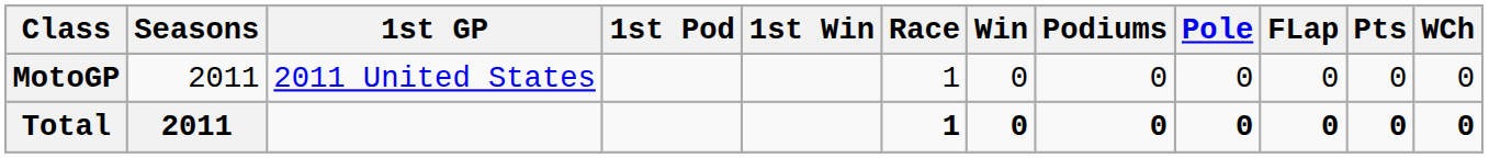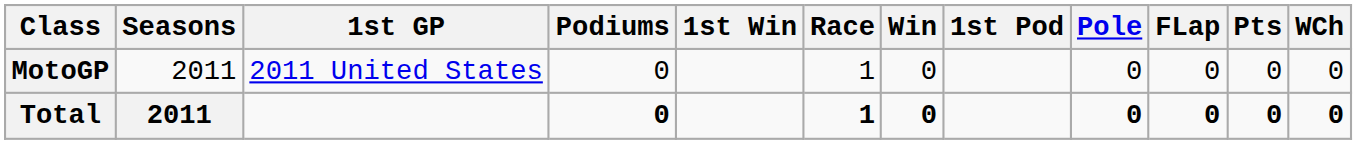columns swapped: 1st Pod <-> Podiums
